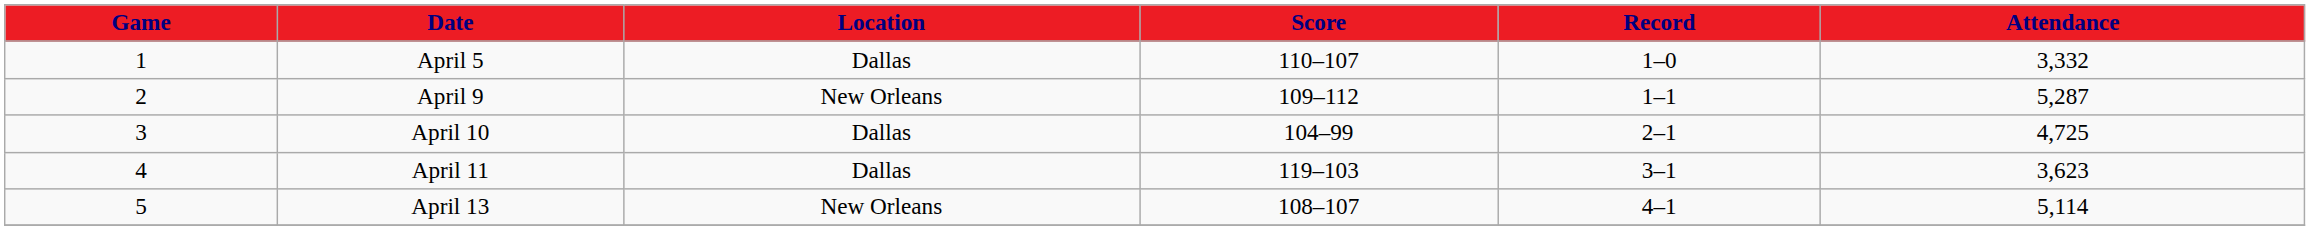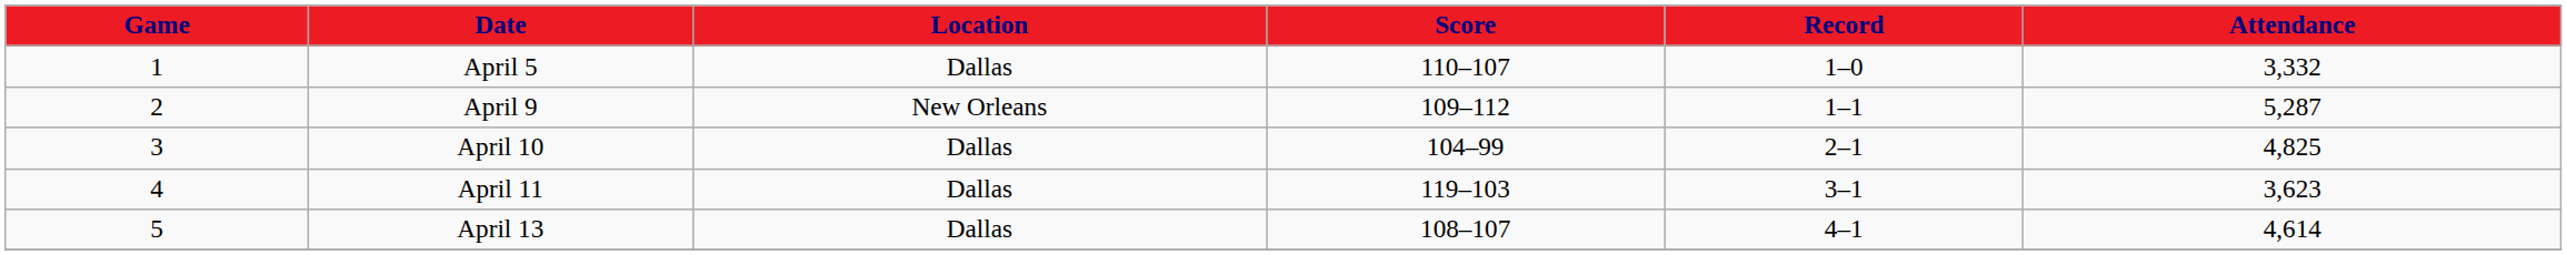April 10 | Attendance: 4,725 -> 4,825
April 13 | Location: New Orleans -> Dallas
April 13 | Attendance: 5,114 -> 4,614
